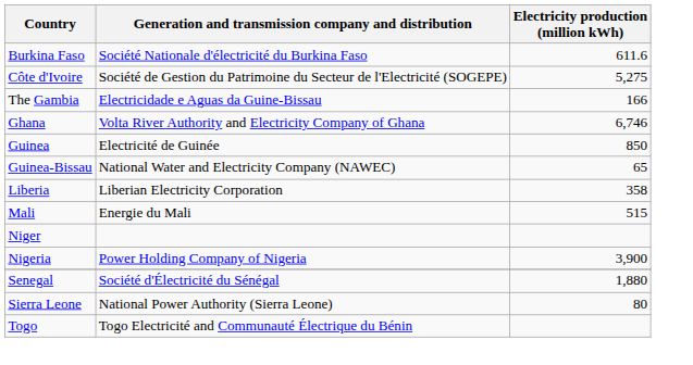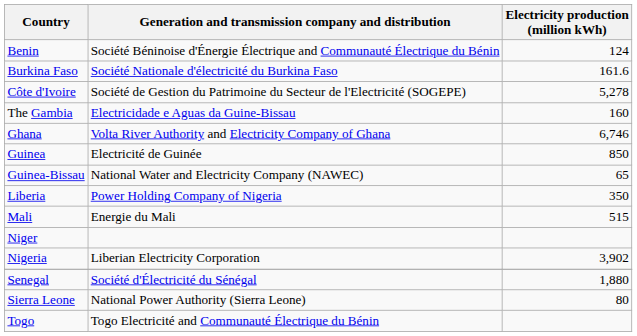+ row: Benin | Société Béninoise d'Énergie Électrique and Communauté Électrique du Bénin | 124
Burkina Faso | Electricity production (million kWh): 611.6 -> 161.6
Côte d'Ivoire | Electricity production (million kWh): 5,275 -> 5,278
The Gambia | Electricity production (million kWh): 166 -> 160
Liberia | Generation and transmission company and distribution: Liberian Electricity Corporation -> Power Holding Company of Nigeria
Liberia | Electricity production (million kWh): 358 -> 350
Nigeria | Generation and transmission company and distribution: Power Holding Company of Nigeria -> Liberian Electricity Corporation
Nigeria | Electricity production (million kWh): 3,900 -> 3,902
